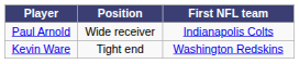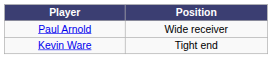- column: First NFL team | Indianapolis Colts | Washington Redskins
